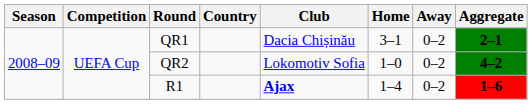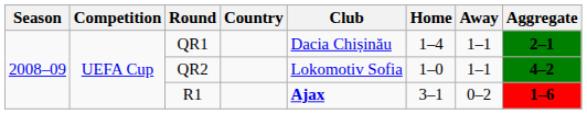QR1 | Home: 3–1 -> 1–4
QR1 | Away: 0–2 -> 1–1
QR2 | Away: 0–2 -> 1–1
R1 | Home: 1–4 -> 3–1
